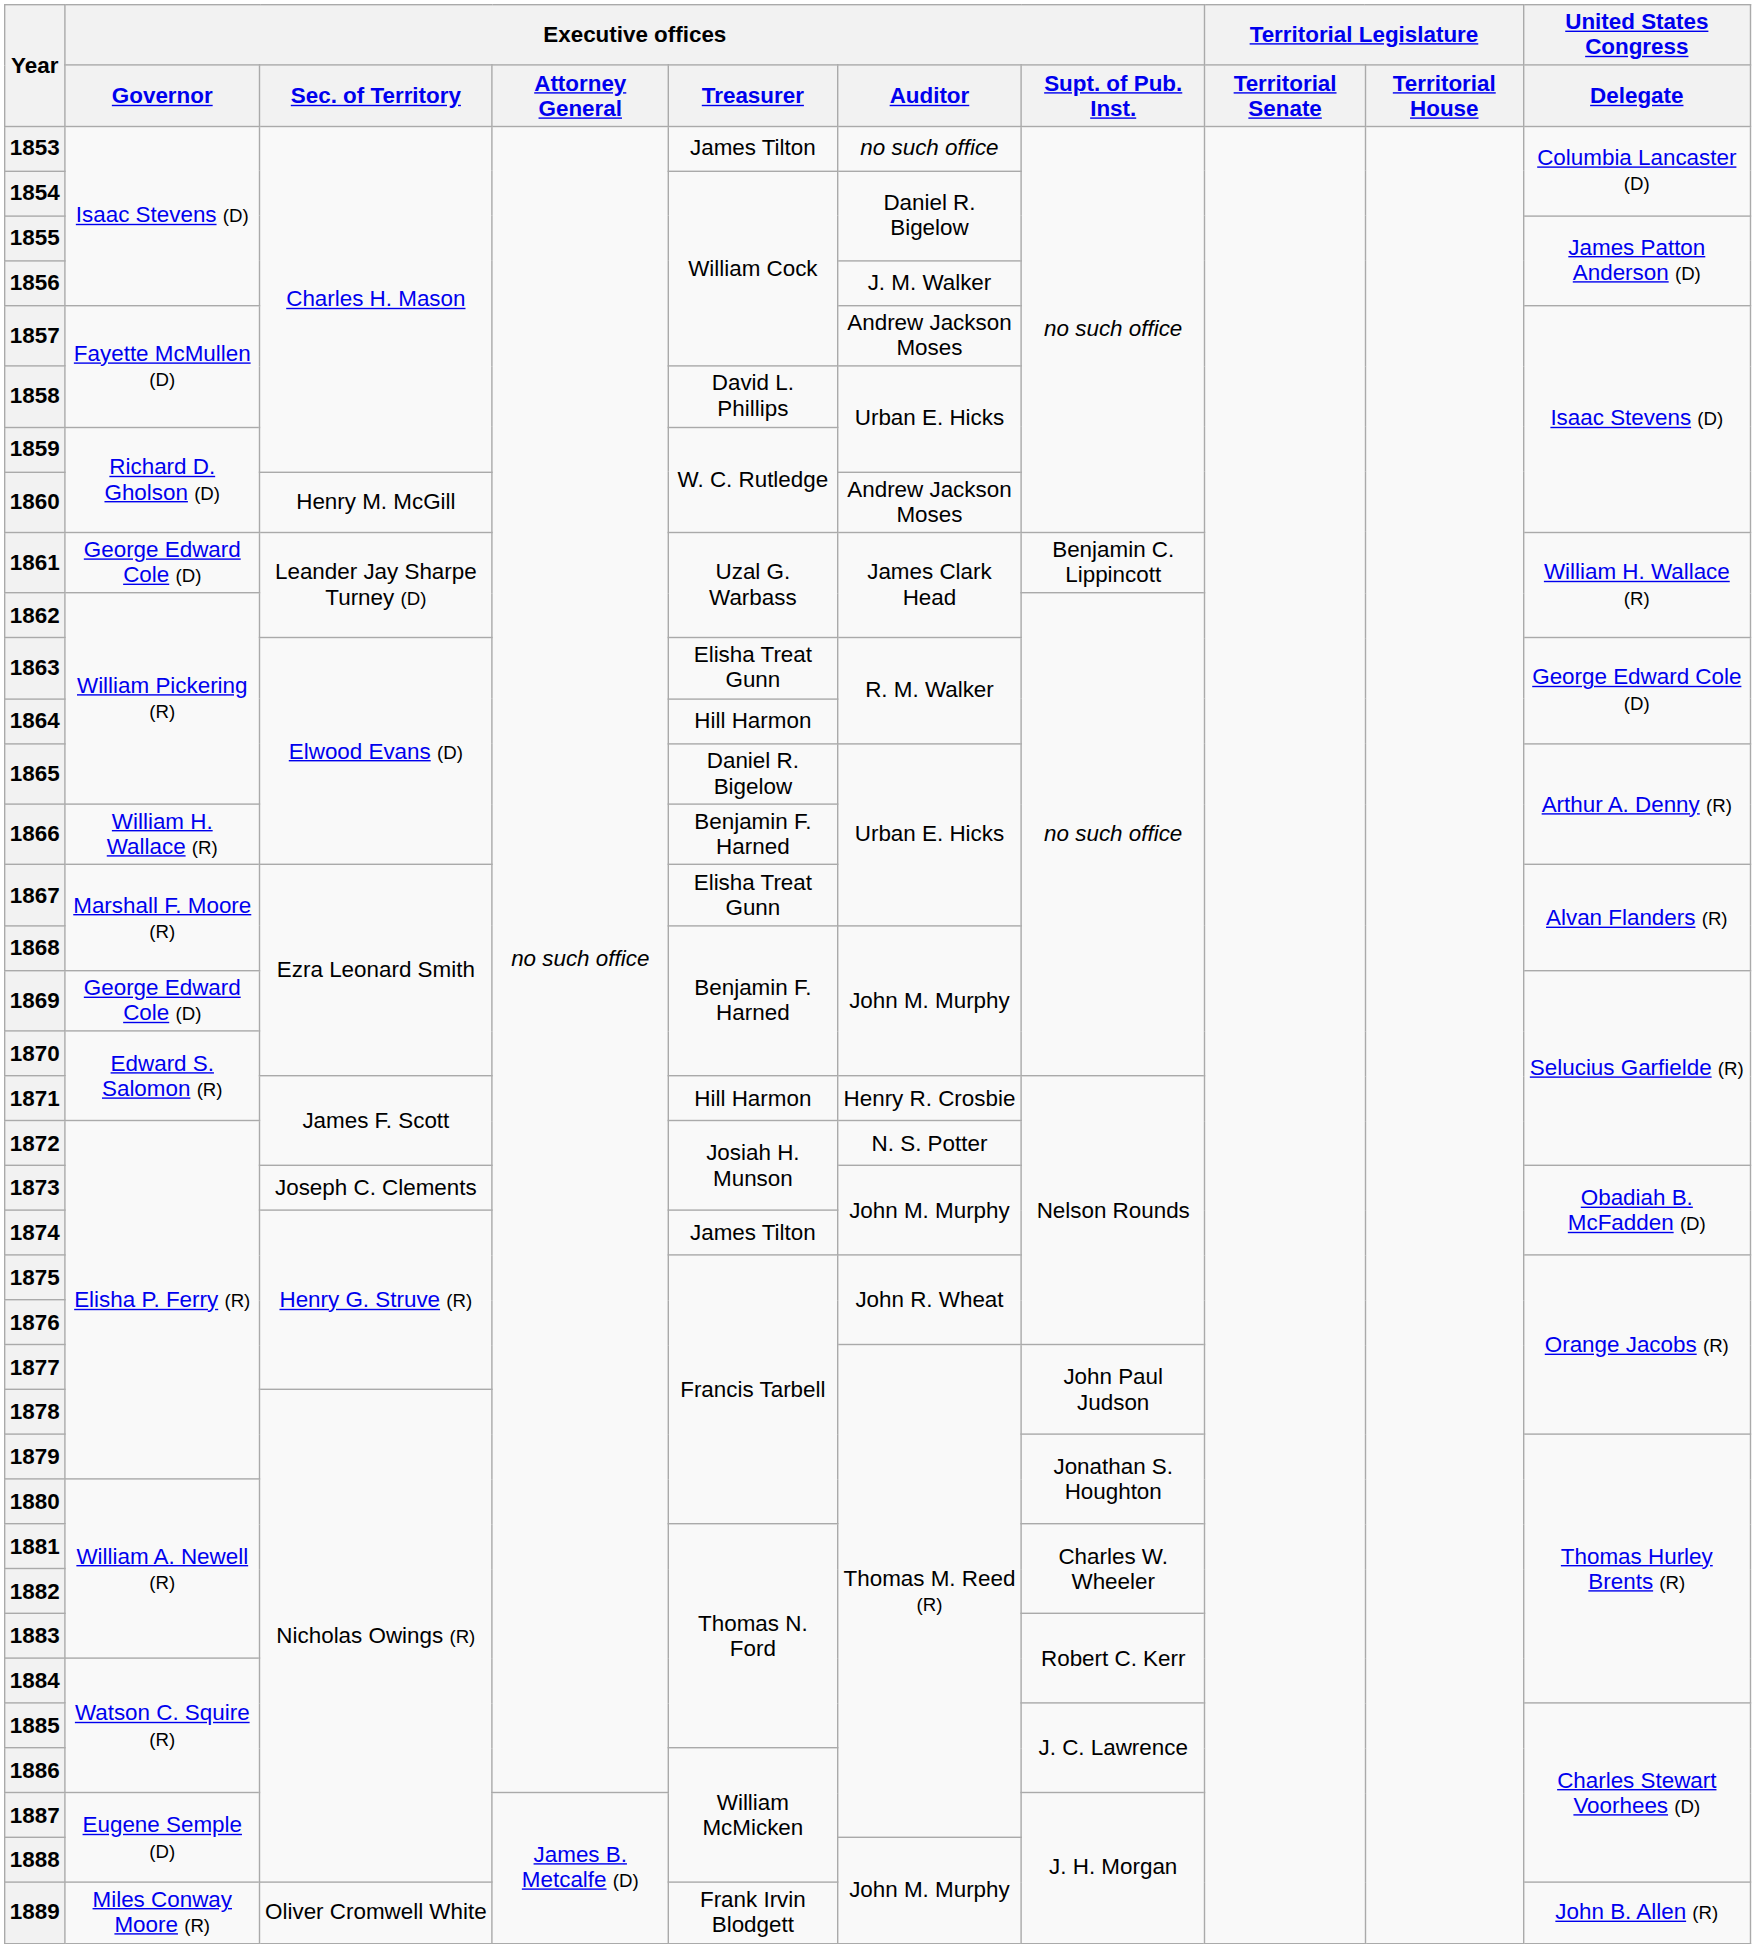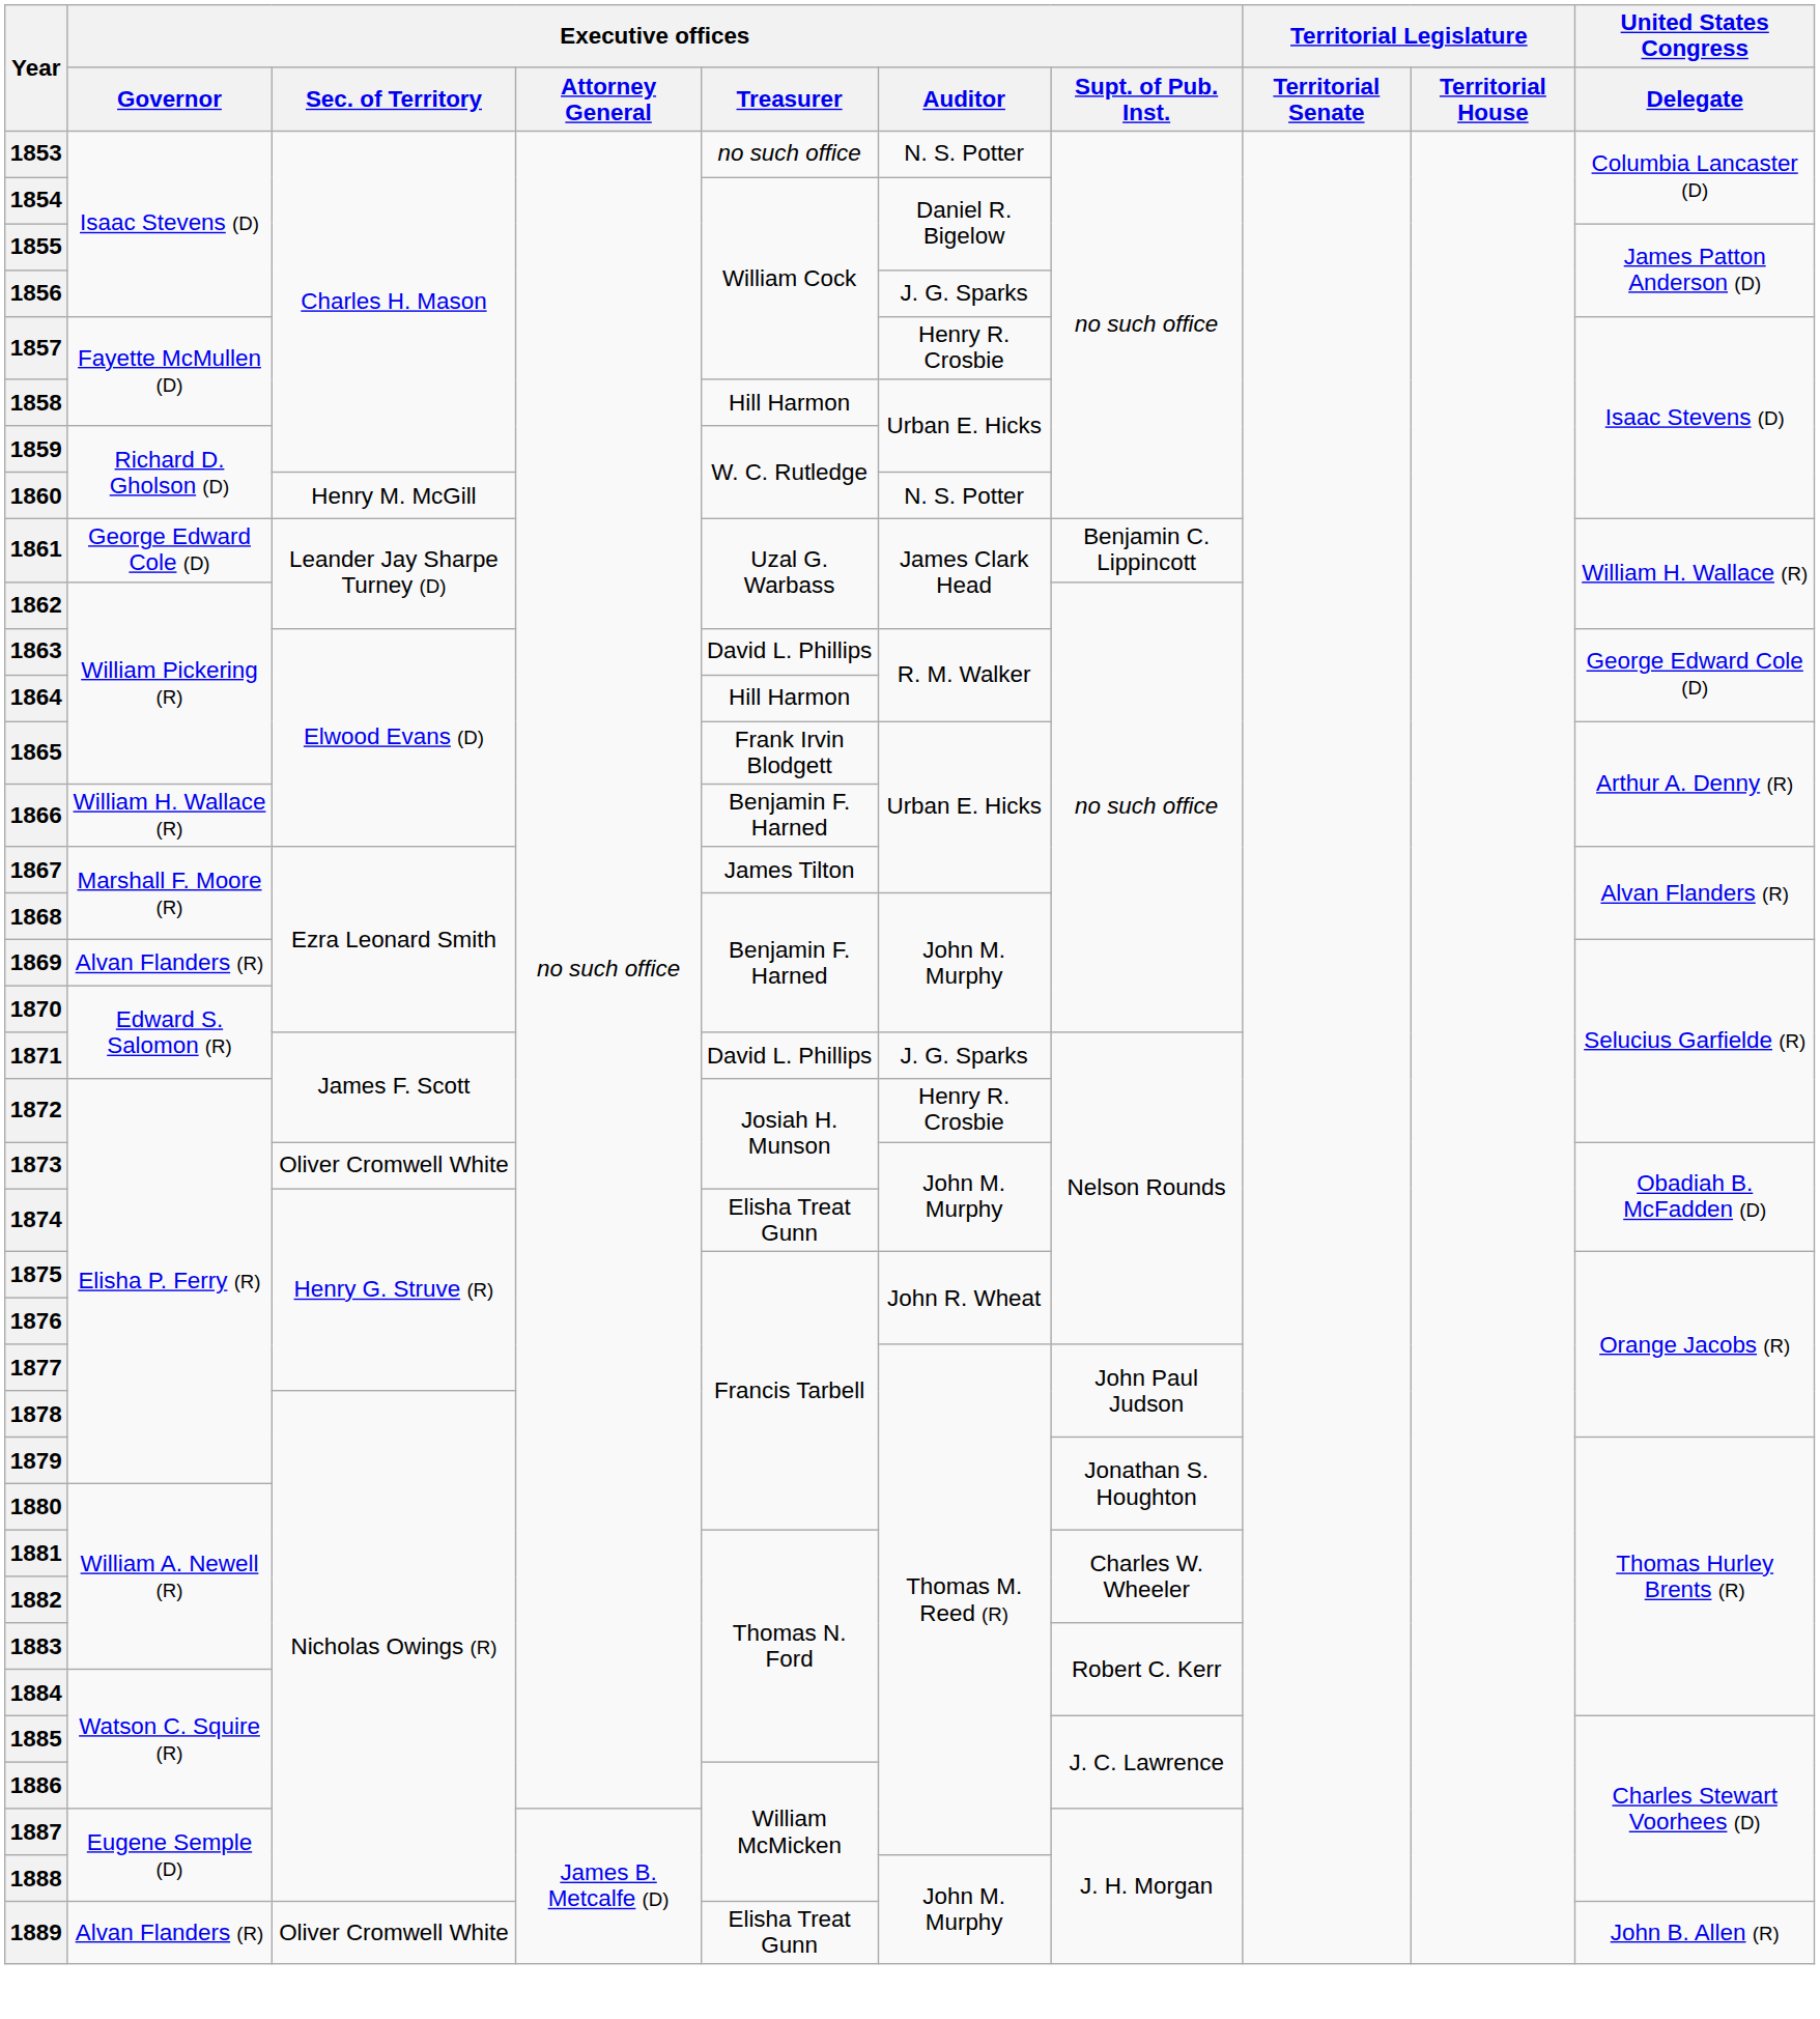1853 | Executive offices / Treasurer: James Tilton -> no such office
1853 | Executive offices / Auditor: no such office -> N. S. Potter
1856 | Executive offices / Auditor: J. M. Walker -> J. G. Sparks
1857 | Executive offices / Auditor: Andrew Jackson Moses -> Henry R. Crosbie
1858 | Executive offices / Treasurer: David L. Phillips -> Hill Harmon
1860 | Executive offices / Auditor: Andrew Jackson Moses -> N. S. Potter
1863 | Executive offices / Treasurer: Elisha Treat Gunn -> David L. Phillips
1865 | Executive offices / Treasurer: Daniel R. Bigelow -> Frank Irvin Blodgett
1867 | Executive offices / Treasurer: Elisha Treat Gunn -> James Tilton
1869 | Executive offices / Governor: George Edward Cole (D) -> Alvan Flanders (R)
1871 | Executive offices / Treasurer: Hill Harmon -> David L. Phillips
1871 | Executive offices / Auditor: Henry R. Crosbie -> J. G. Sparks
1872 | Executive offices / Auditor: N. S. Potter -> Henry R. Crosbie
1873 | Executive offices / Sec. of Territory: Joseph C. Clements -> Oliver Cromwell White
1874 | Executive offices / Treasurer: James Tilton -> Elisha Treat Gunn
1889 | Executive offices / Governor: Miles Conway Moore (R) -> Alvan Flanders (R)
1889 | Executive offices / Treasurer: Frank Irvin Blodgett -> Elisha Treat Gunn
